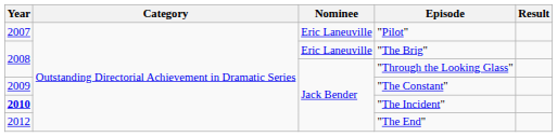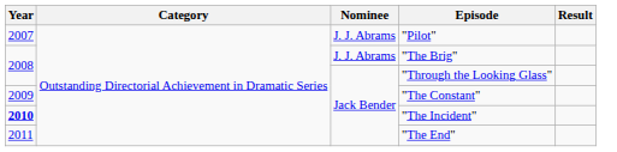"Pilot" | Nominee: Eric Laneuville -> J. J. Abrams
"The Brig" | Nominee: Eric Laneuville -> J. J. Abrams
"The End" | Year: 2012 -> 2011
